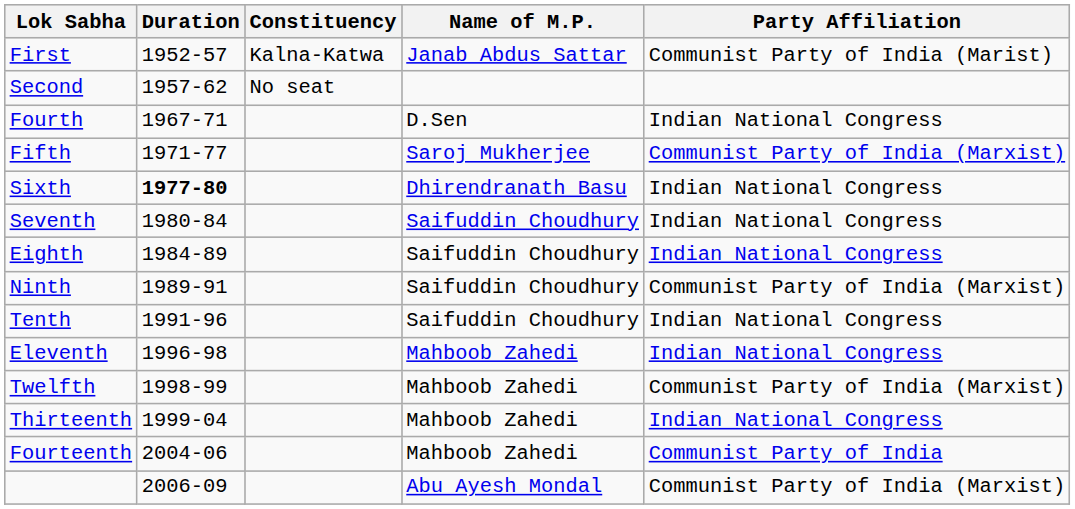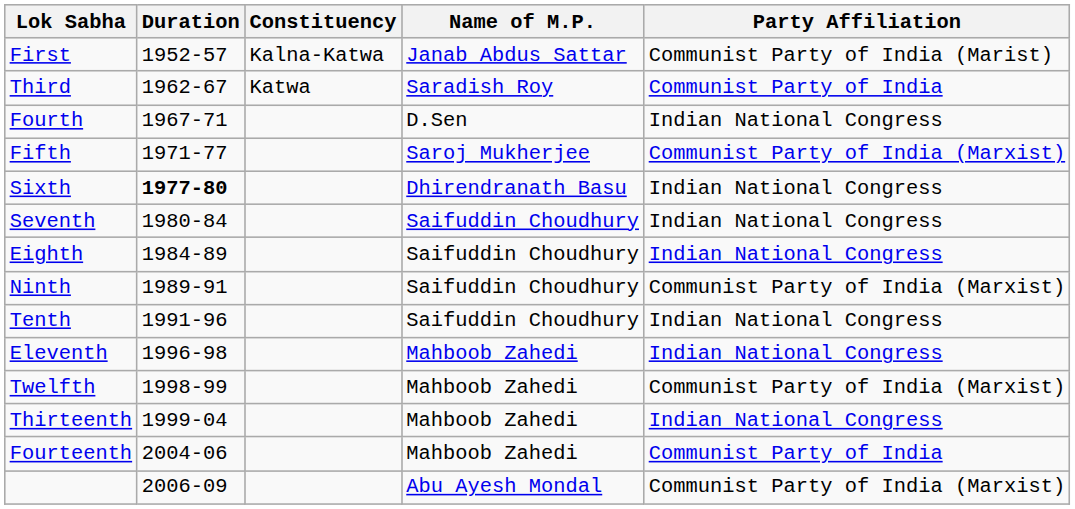- row: Second | 1957-62 | No seat
+ row: Third | 1962-67 | Katwa | Saradish Roy | Communist Party of India
